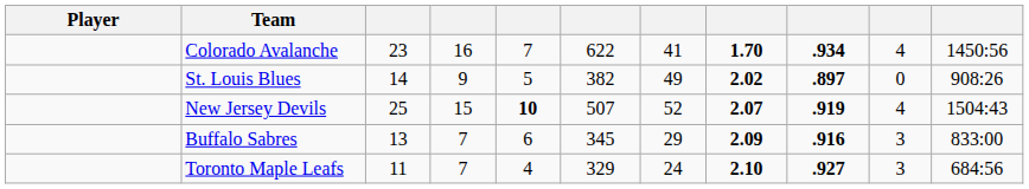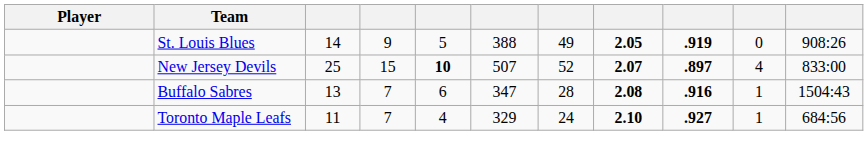- row: Colorado Avalanche | 23 | 16 | 7 | 622 | 41 | 1.70 | .934 | 4 | 1450:56
St. Louis Blues | column 6: 382 -> 388
St. Louis Blues | column 8: 2.02 -> 2.05
St. Louis Blues | column 9: .897 -> .919
New Jersey Devils | column 9: .919 -> .897
New Jersey Devils | column 11: 1504:43 -> 833:00
Buffalo Sabres | column 6: 345 -> 347
Buffalo Sabres | column 7: 29 -> 28
Buffalo Sabres | column 8: 2.09 -> 2.08
Buffalo Sabres | column 10: 3 -> 1
Buffalo Sabres | column 11: 833:00 -> 1504:43
Toronto Maple Leafs | column 10: 3 -> 1
